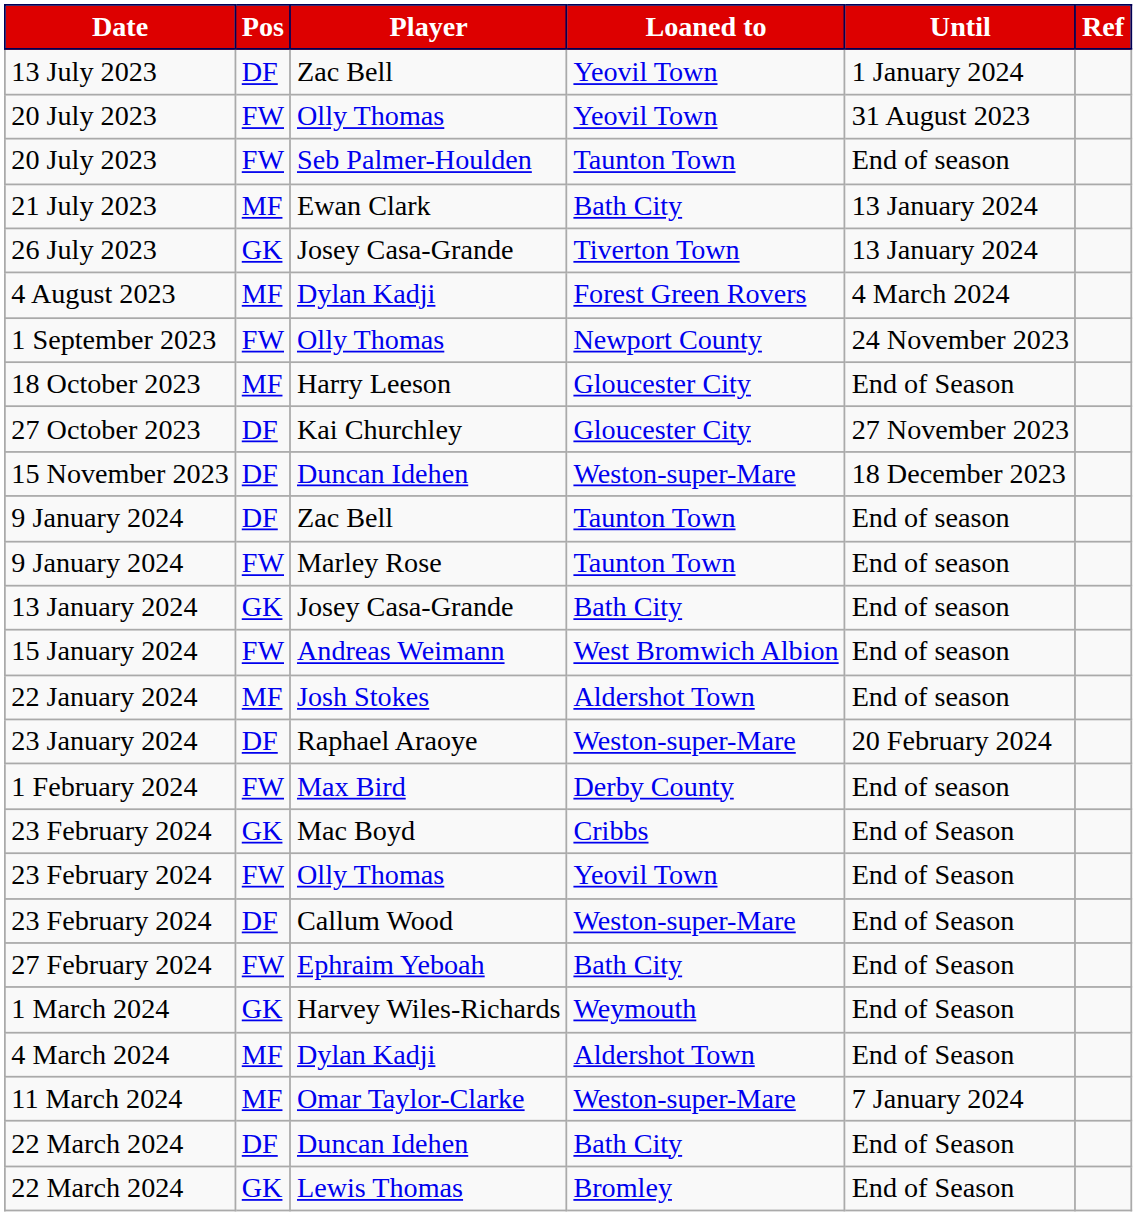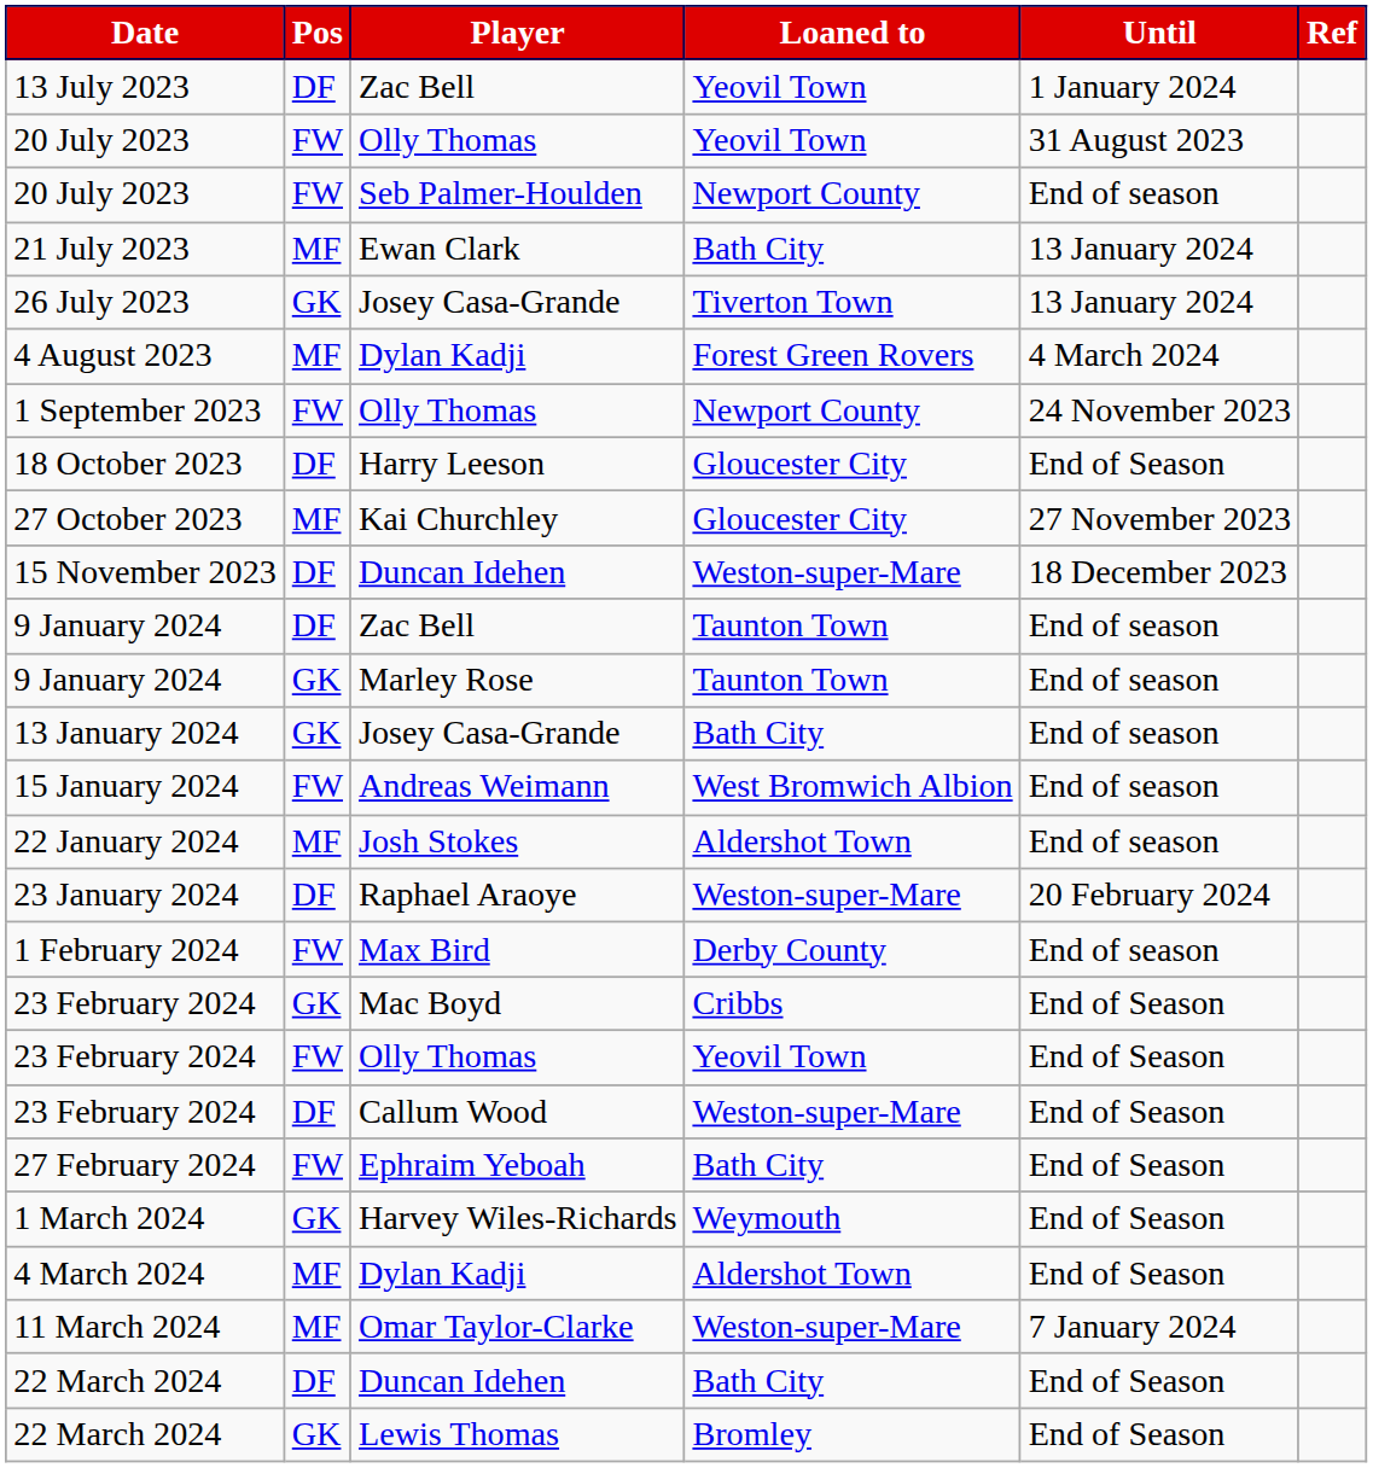20 July 2023 / Seb Palmer-Houlden | Loaned to: Taunton Town -> Newport County
18 October 2023 | Pos: MF -> DF
27 October 2023 | Pos: DF -> MF
9 January 2024 / Marley Rose | Pos: FW -> GK
